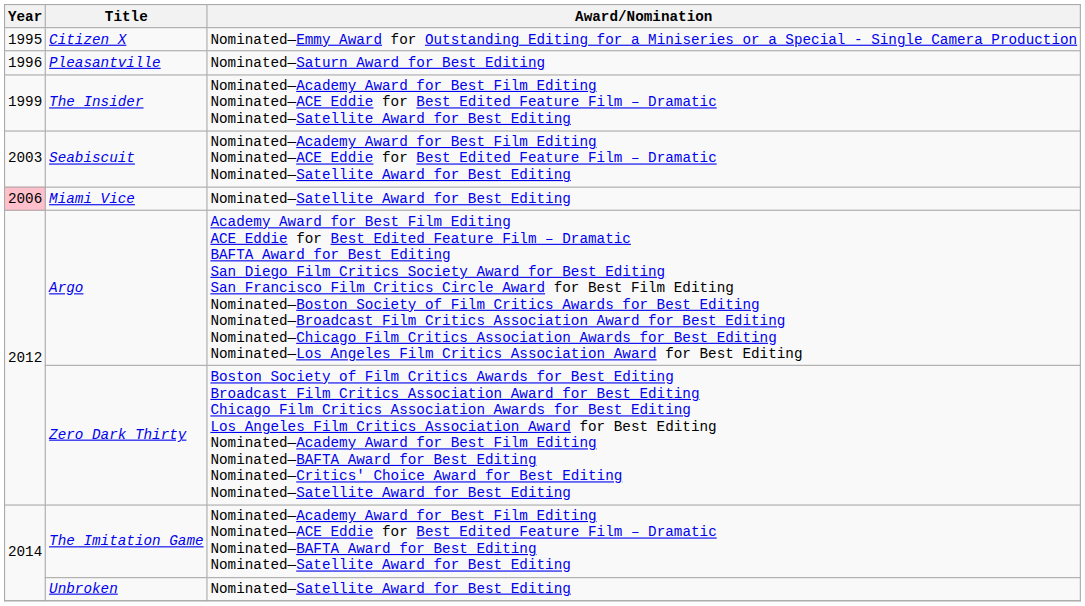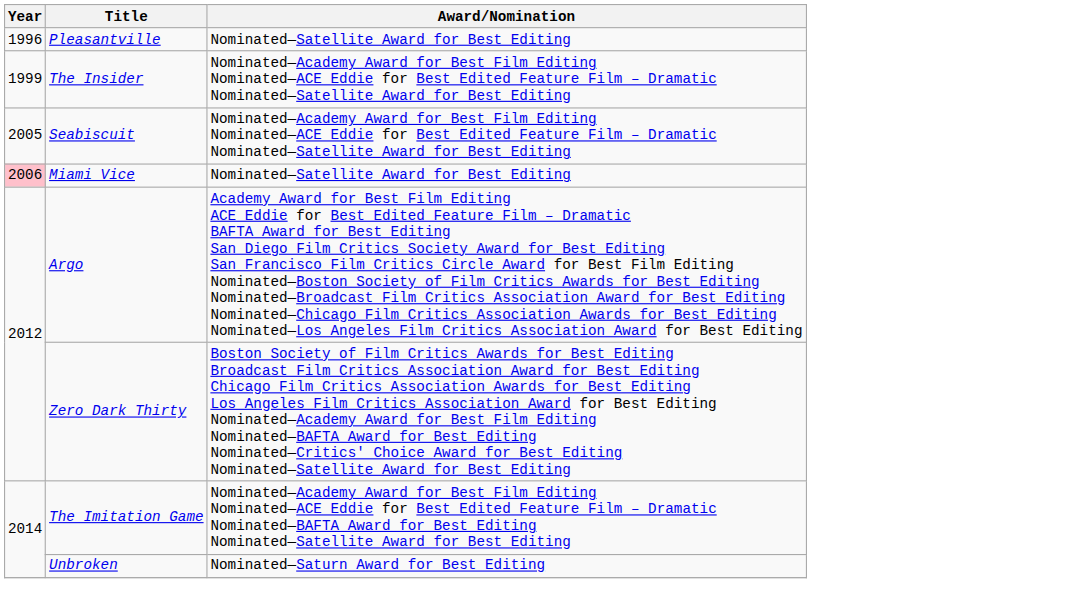- row: 1995 | Citizen X | Nominated—Emmy Award for Outstanding Editing for a Miniseries or a Special - Single Camera Production
Pleasantville | Award/Nomination: Nominated—Saturn Award for Best Editing -> Nominated—Satellite Award for Best Editing
Seabiscuit | Year: 2003 -> 2005
Unbroken | Award/Nomination: Nominated—Satellite Award for Best Editing -> Nominated—Saturn Award for Best Editing
